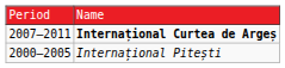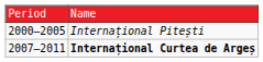rows swapped: Internațional Pitești <-> Internațional Curtea de Argeș
